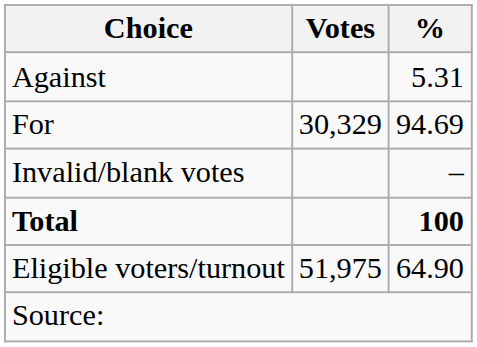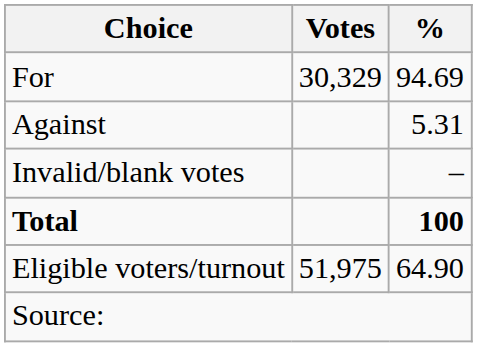rows swapped: For <-> Against
